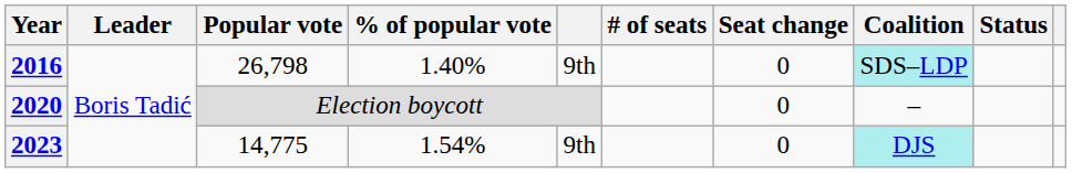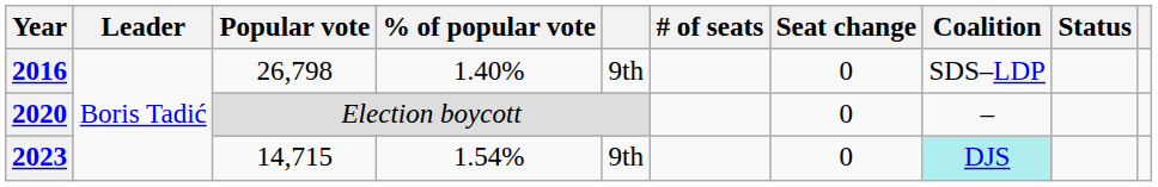2016 | Coalition: paleturquoise background -> no background
2023 | Popular vote: 14,775 -> 14,715
